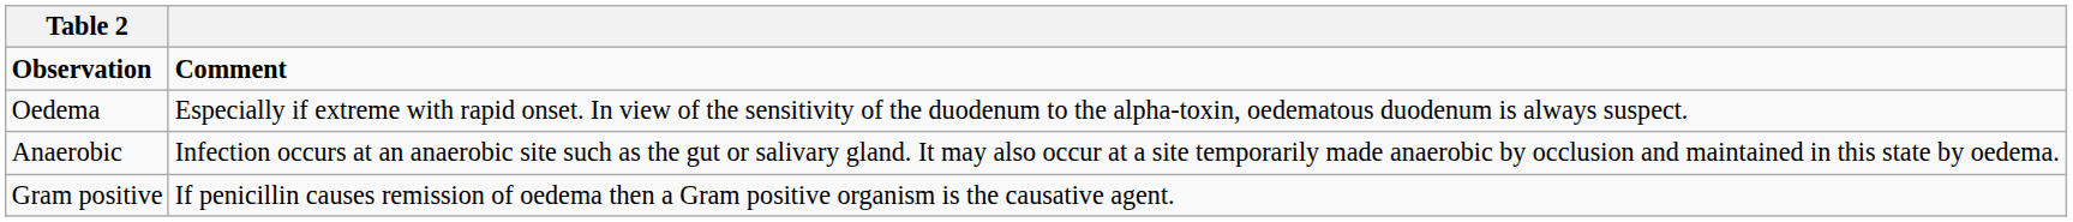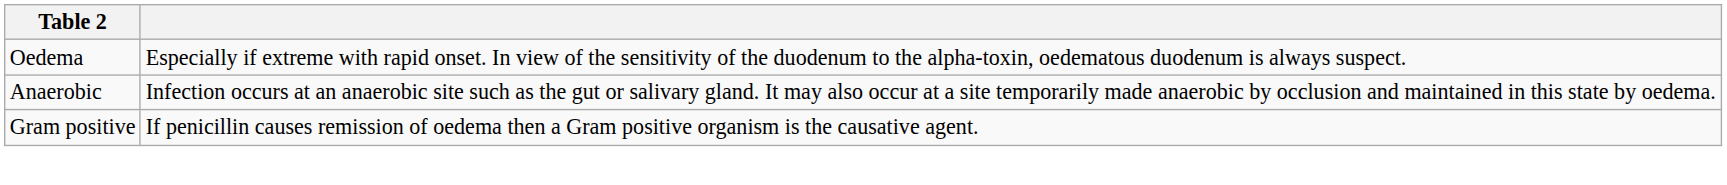- row: Observation | Comment
